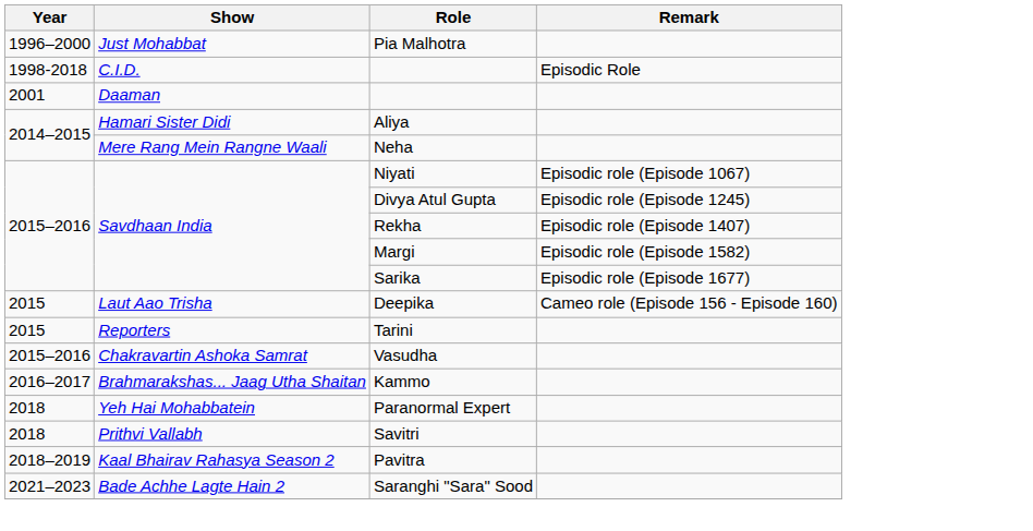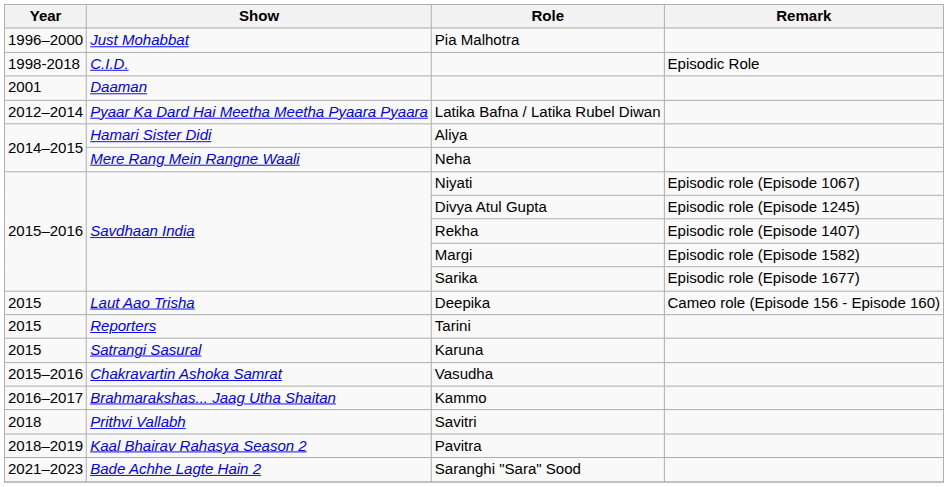+ row: 2012–2014 | Pyaar Ka Dard Hai Meetha Meetha Pyaara Pyaara | Latika Bafna / Latika Rubel Diwan
+ row: 2015 | Satrangi Sasural | Karuna
- row: 2018 | Yeh Hai Mohabbatein | Paranormal Expert
